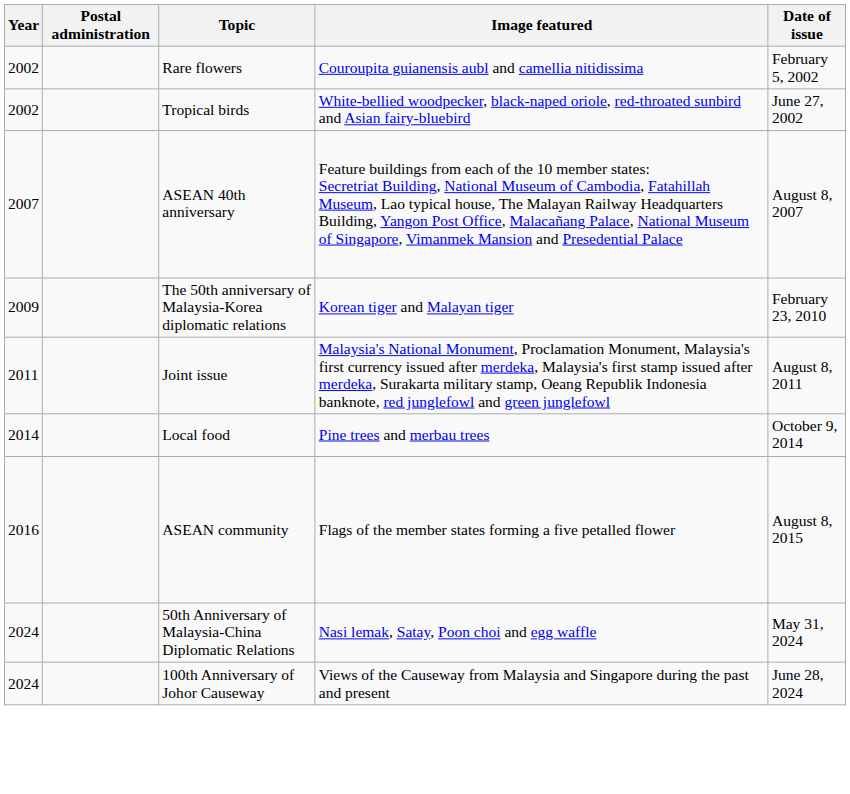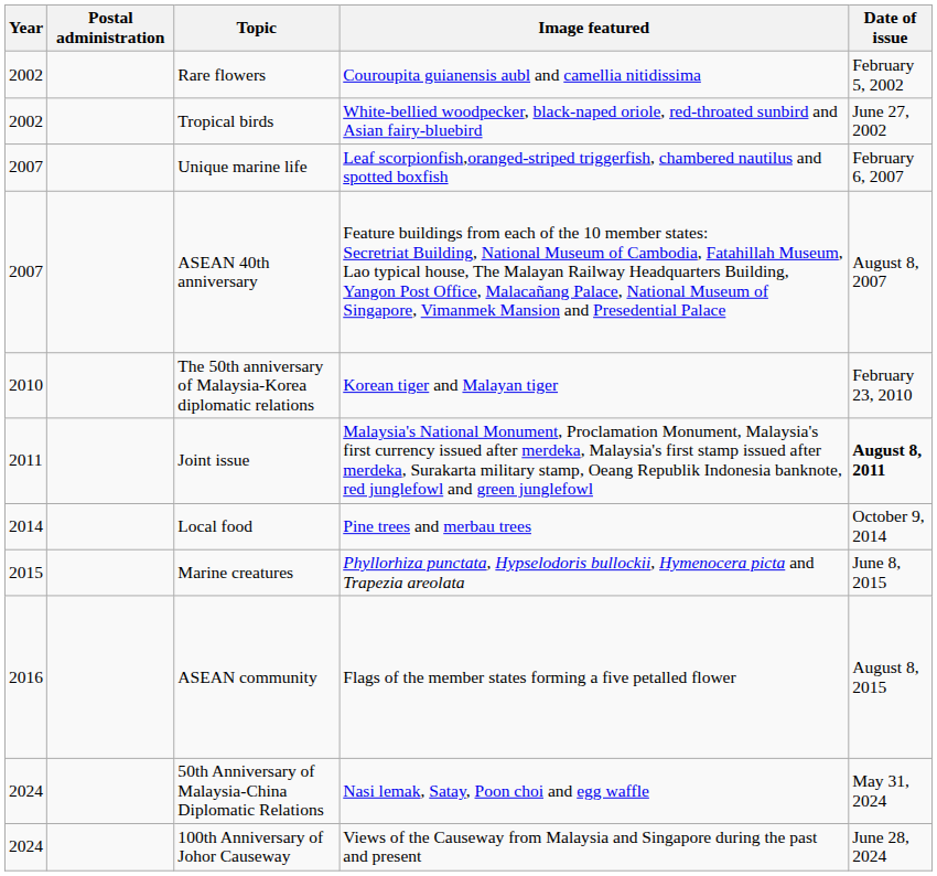+ row: 2007 | Unique marine life | Leaf scorpionfish,oranged-striped triggerfish, chambered nautilus and spotted boxfish | February 6, 2007
The 50th anniversary of Malaysia-Korea diplomatic relations | Year: 2009 -> 2010
Joint issue | Date of issue: normal -> bold
+ row: 2015 | Marine creatures | Phyllorhiza punctata, Hypselodoris bullockii, Hymenocera picta and Trapezia areolata | June 8, 2015
